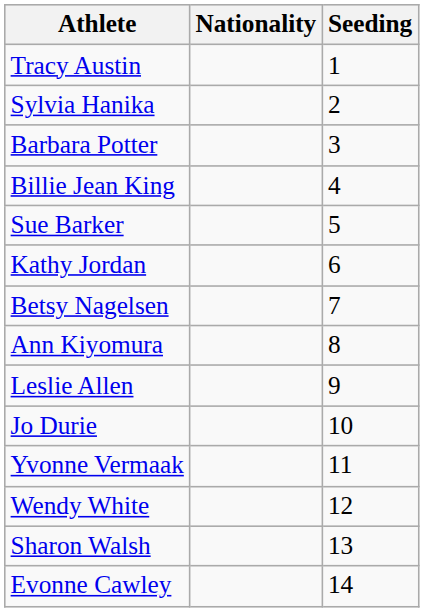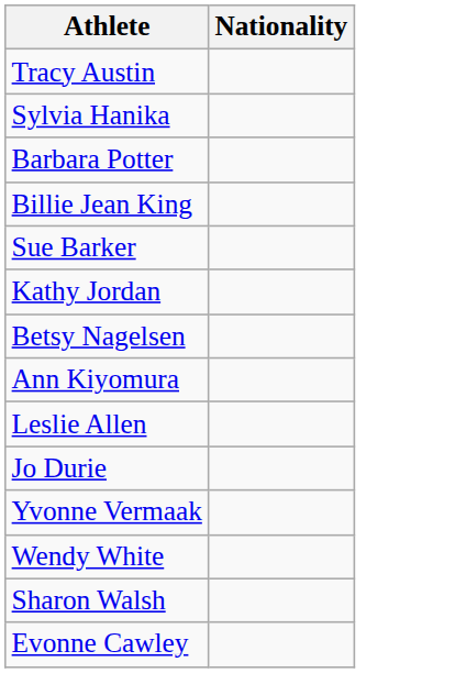- column: Seeding | 1 | 2 | 3 | 4 | 5 | 6 | 7 | 8 | 9 | 10 | 11 | 12 | 13 | 14
